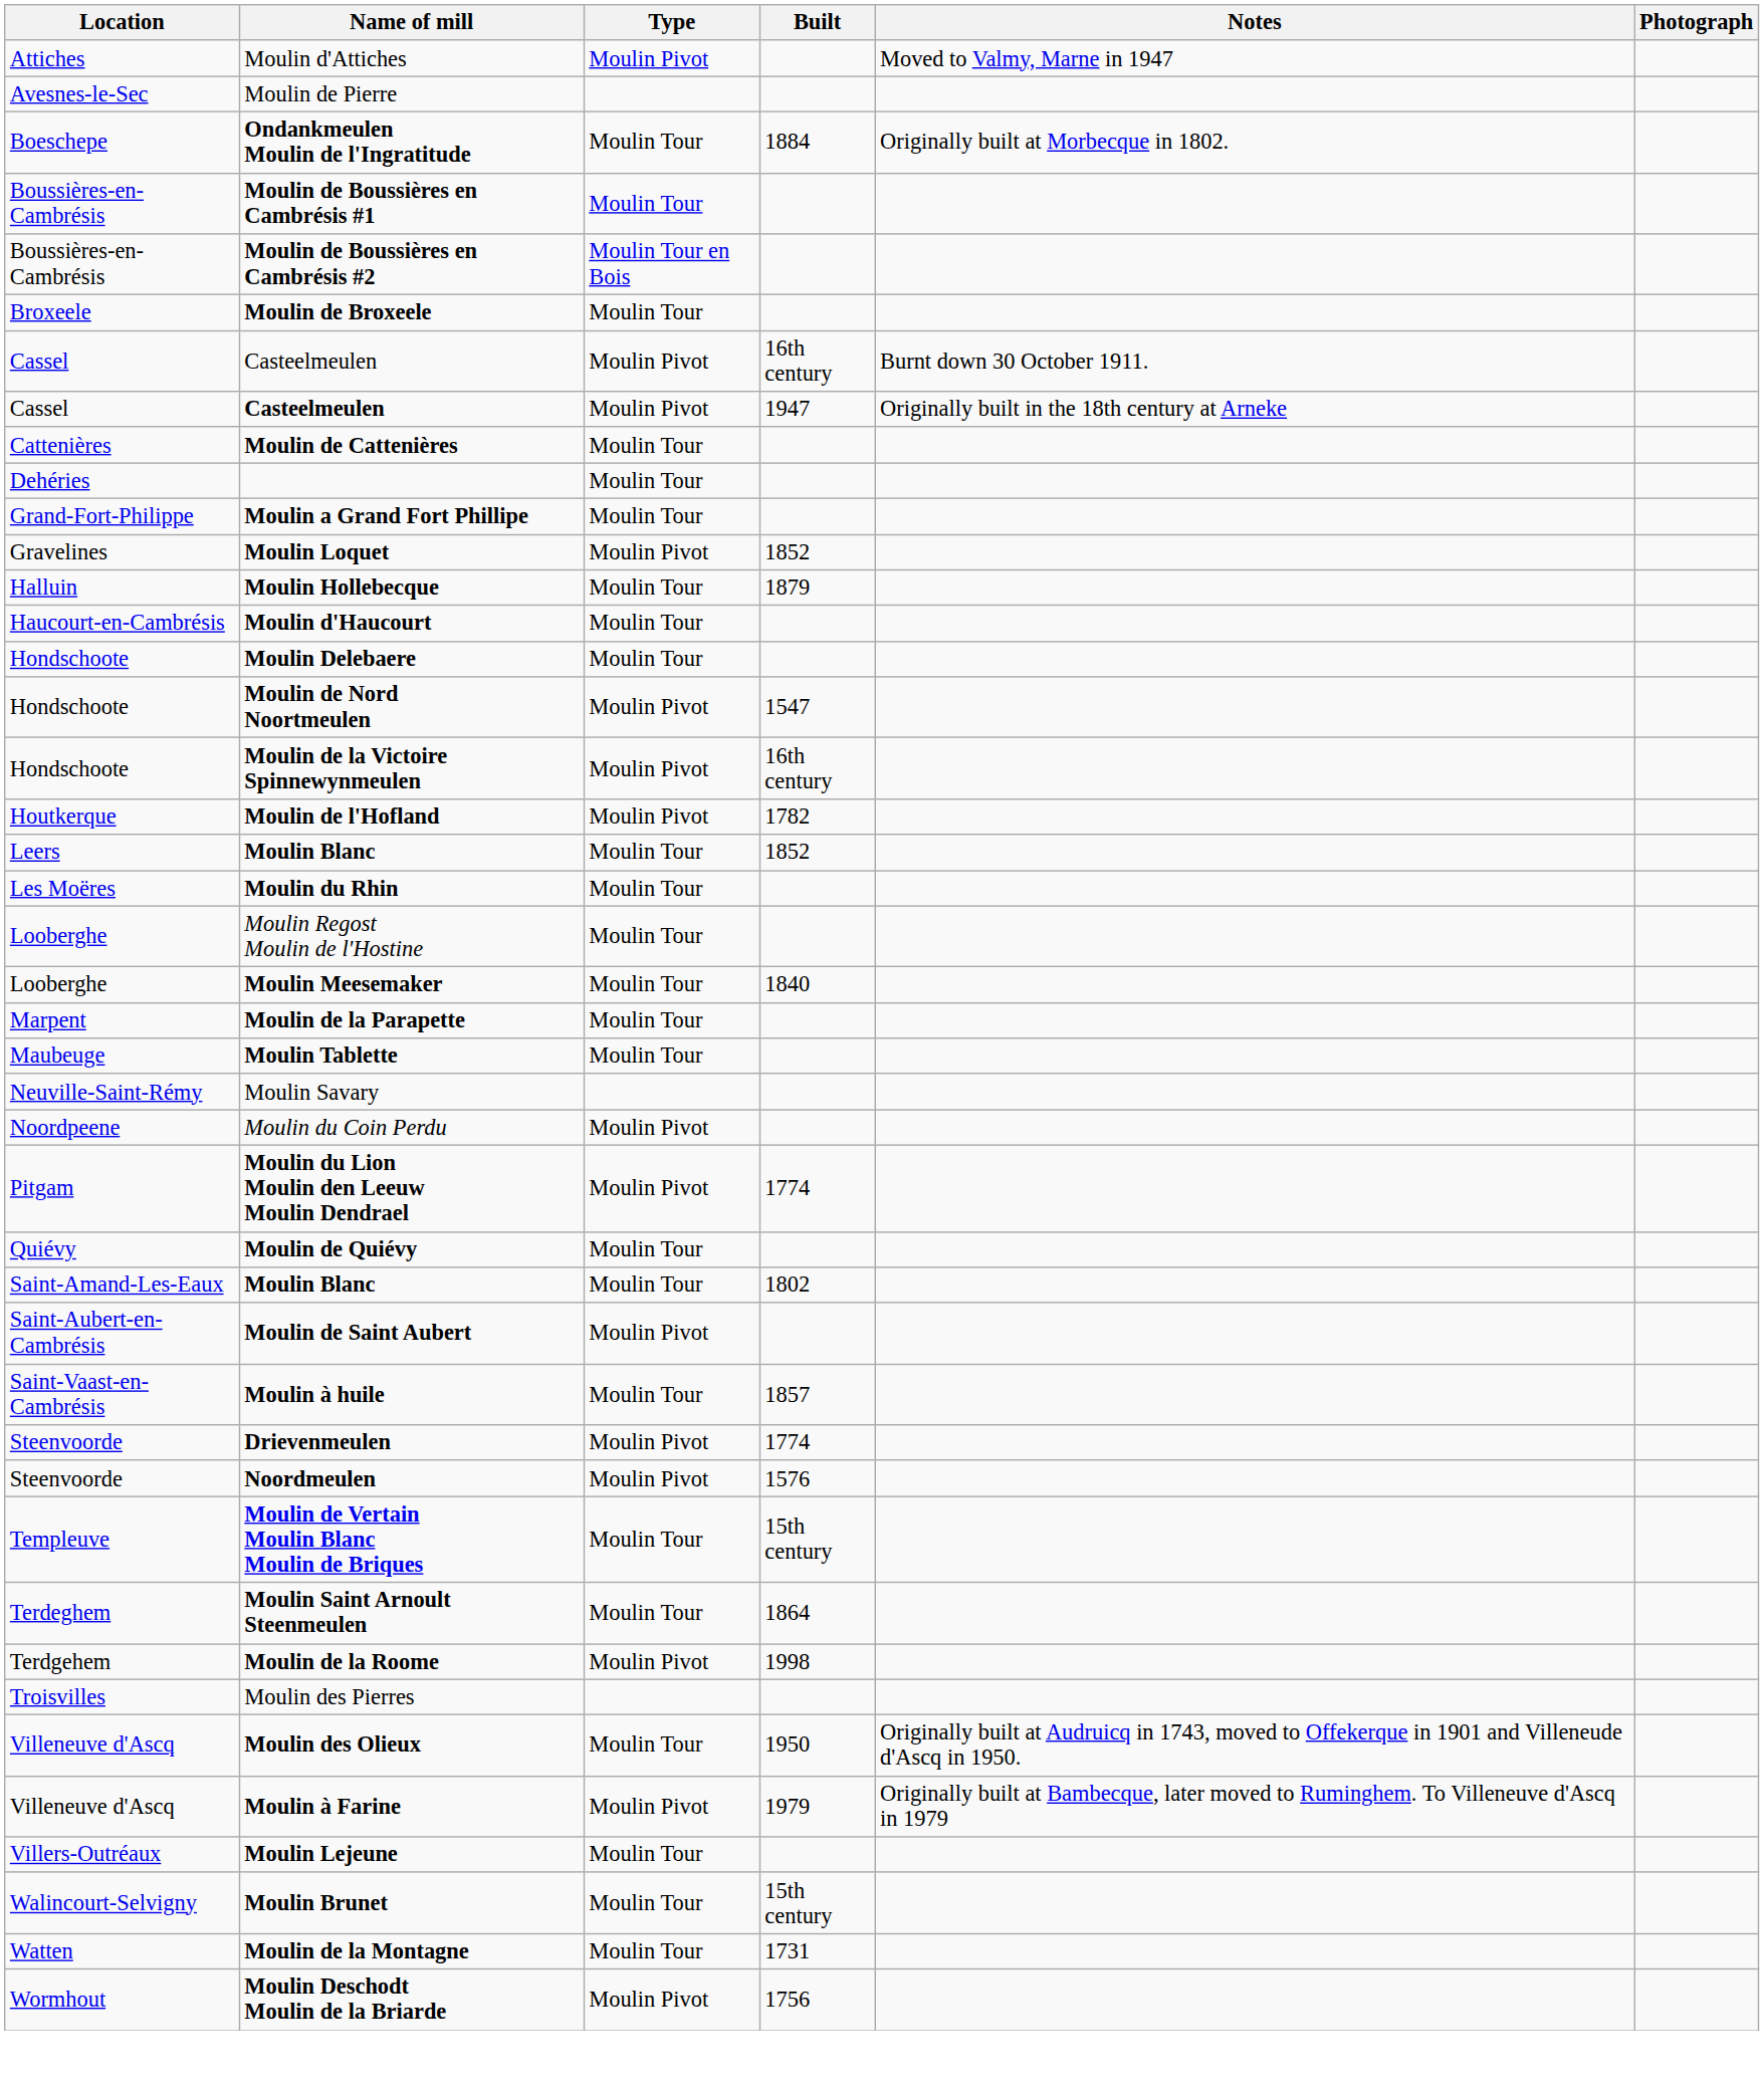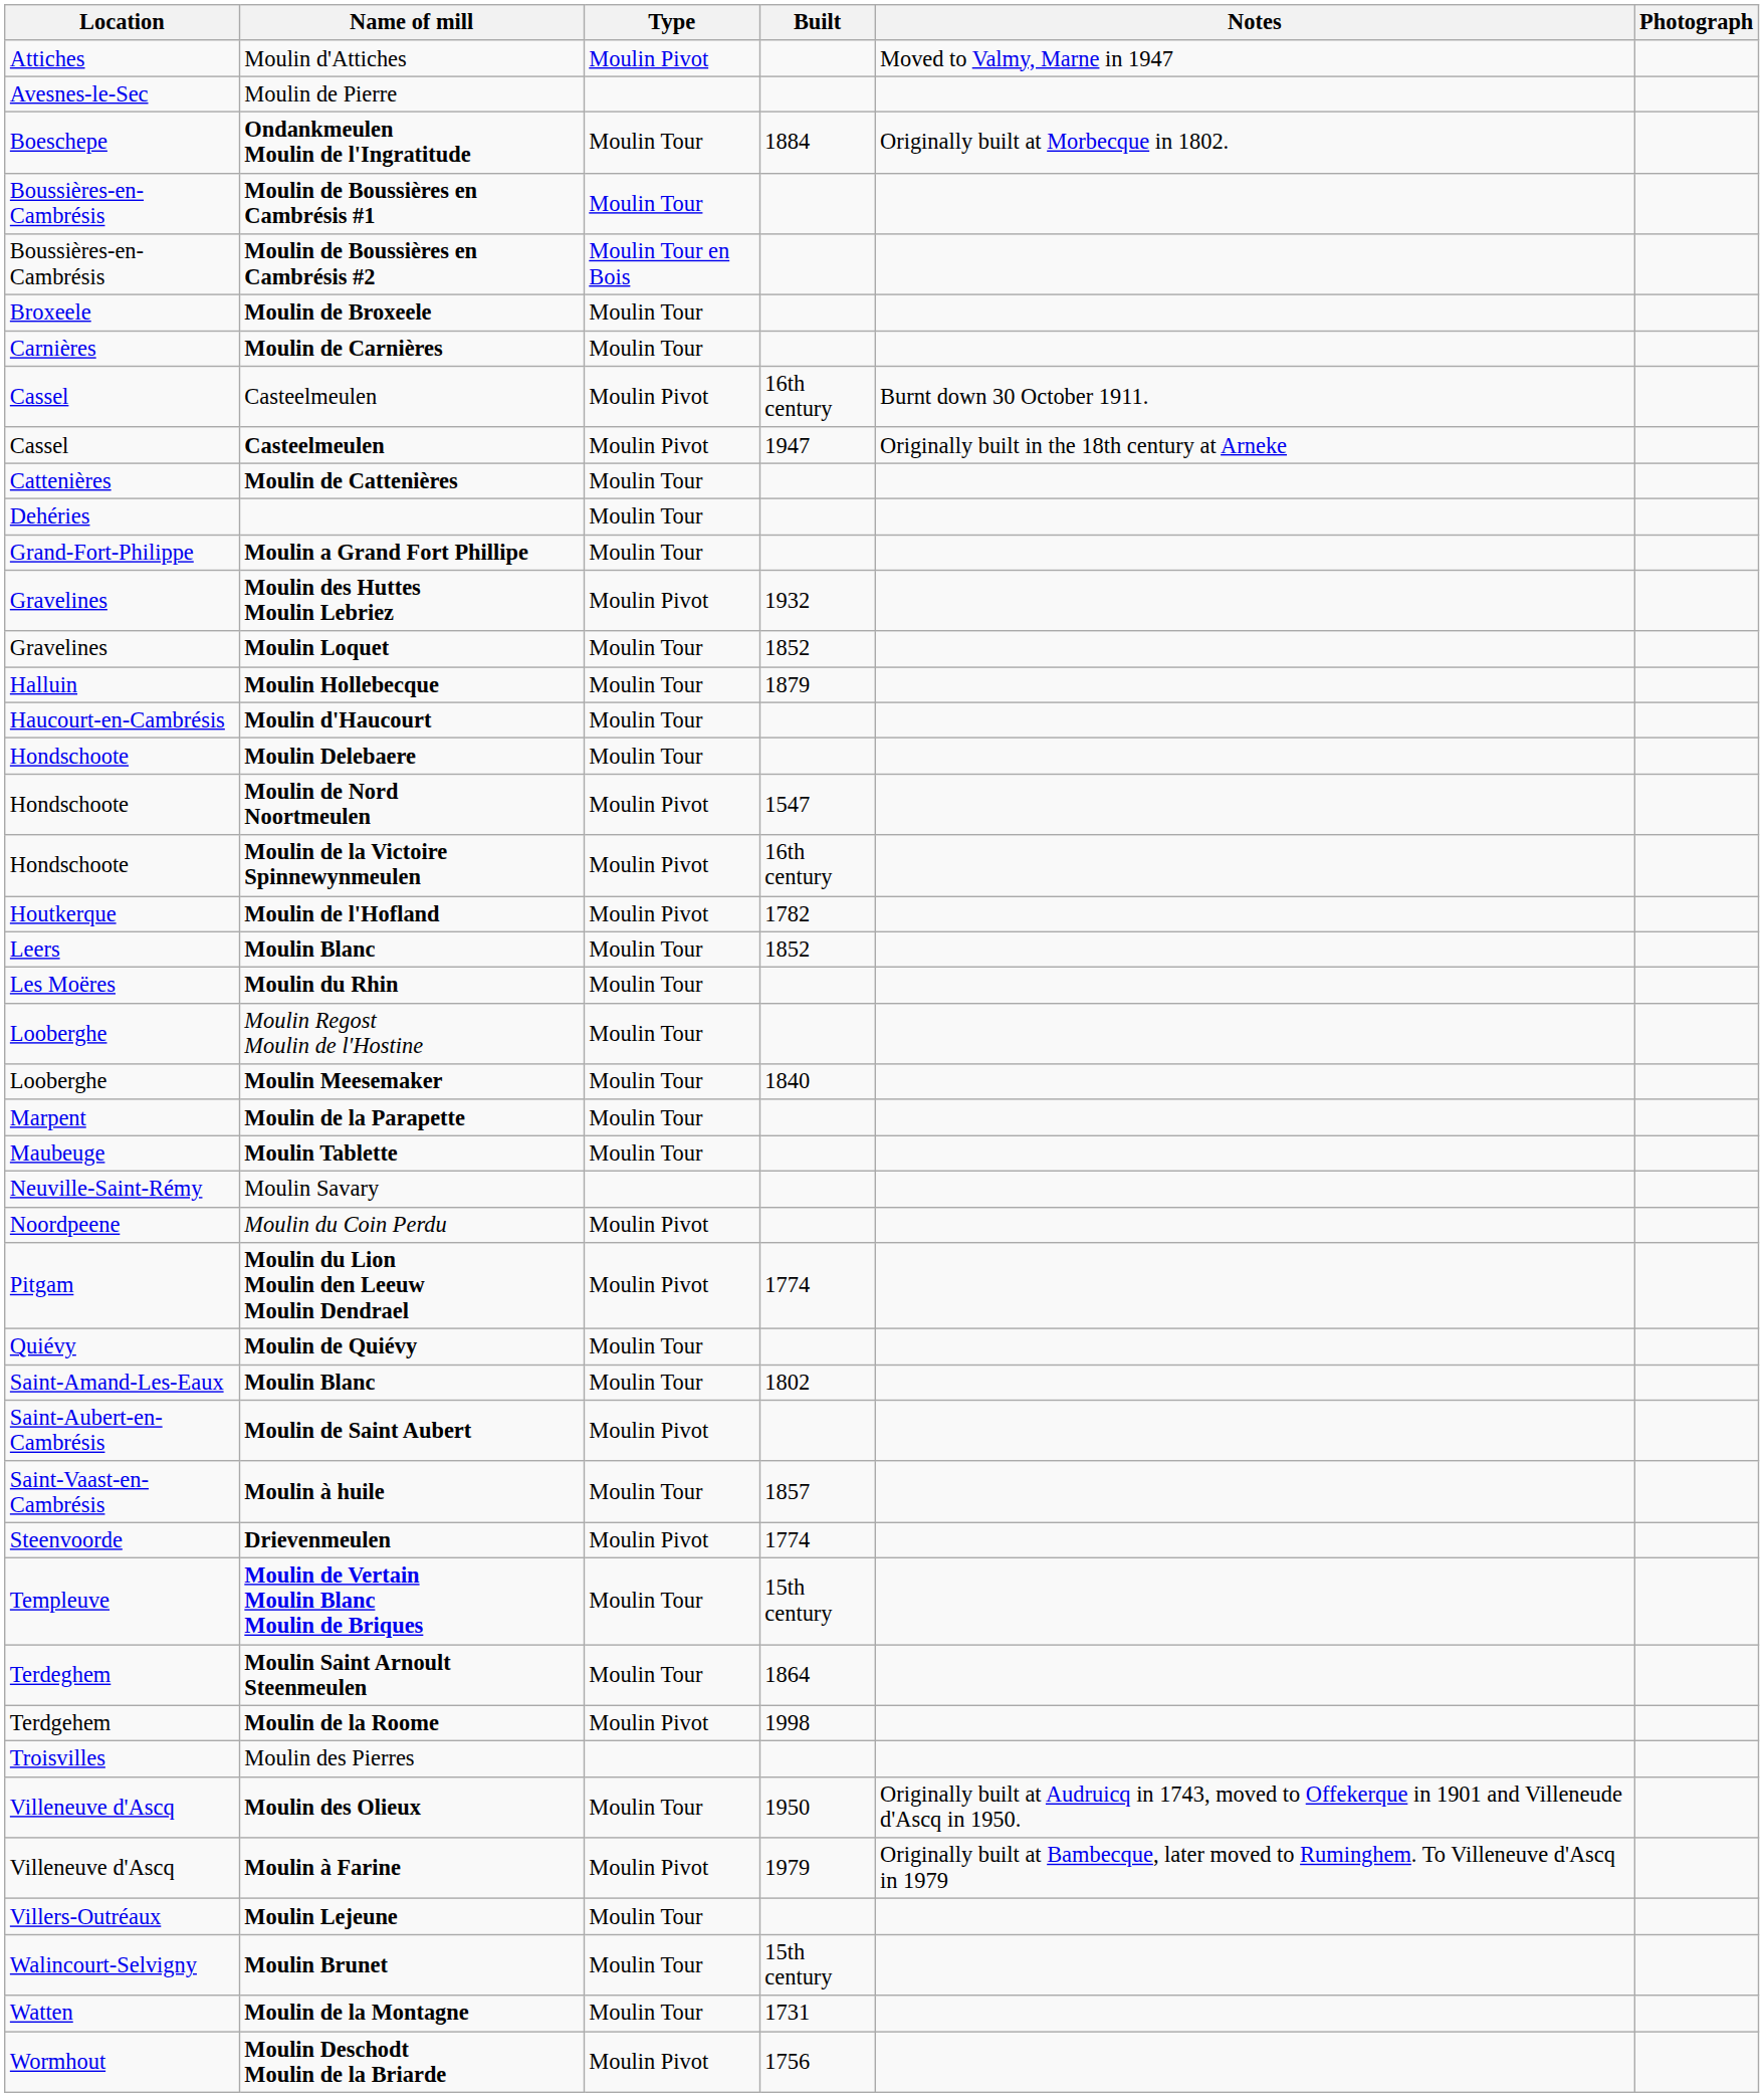+ row: Carnières | Moulin de Carnières | Moulin Tour
+ row: Gravelines | Moulin des Huttes Moulin Lebriez | Moulin Pivot | 1932
Moulin Loquet | Type: Moulin Pivot -> Moulin Tour
- row: Steenvoorde | Noordmeulen | Moulin Pivot | 1576
